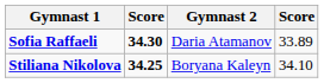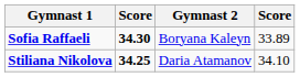Sofia Raffaeli | Gymnast 2: Daria Atamanov -> Boryana Kaleyn
Stiliana Nikolova | Gymnast 2: Boryana Kaleyn -> Daria Atamanov
